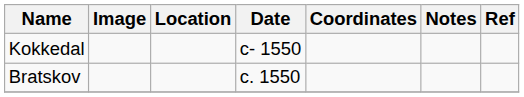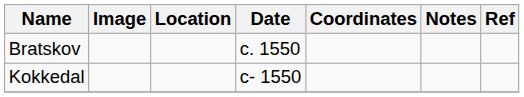rows swapped: Bratskov <-> Kokkedal
